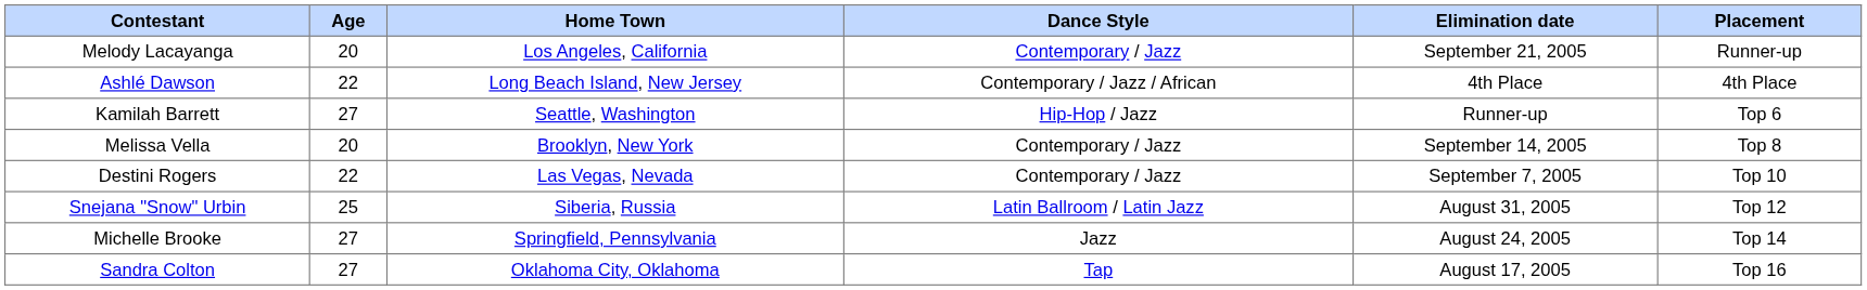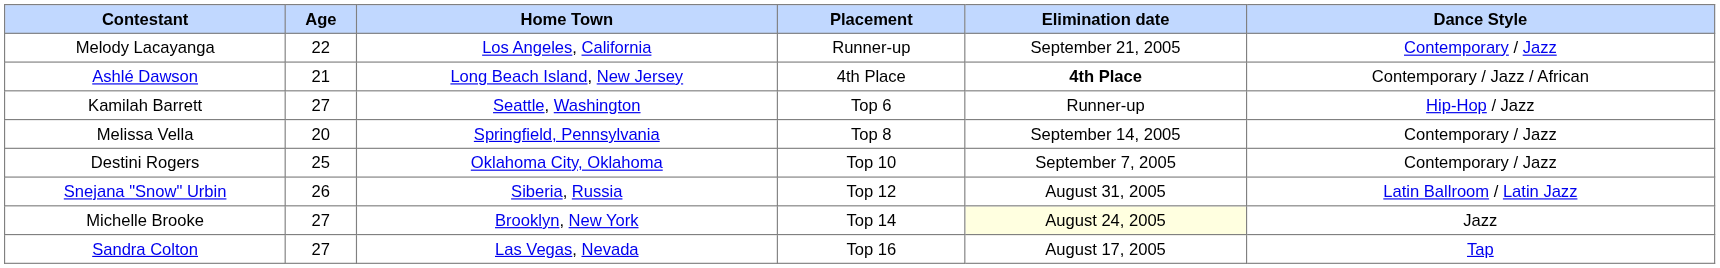columns swapped: Dance Style <-> Placement
Melody Lacayanga | Age: 20 -> 22
Ashlé Dawson | Age: 22 -> 21
Ashlé Dawson | Elimination date: normal -> bold
Melissa Vella | Home Town: Brooklyn, New York -> Springfield, Pennsylvania
Destini Rogers | Age: 22 -> 25
Destini Rogers | Home Town: Las Vegas, Nevada -> Oklahoma City, Oklahoma
Snejana "Snow" Urbin | Age: 25 -> 26
Michelle Brooke | Home Town: Springfield, Pennsylvania -> Brooklyn, New York
Michelle Brooke | Elimination date: no background -> lightyellow background
Sandra Colton | Home Town: Oklahoma City, Oklahoma -> Las Vegas, Nevada
